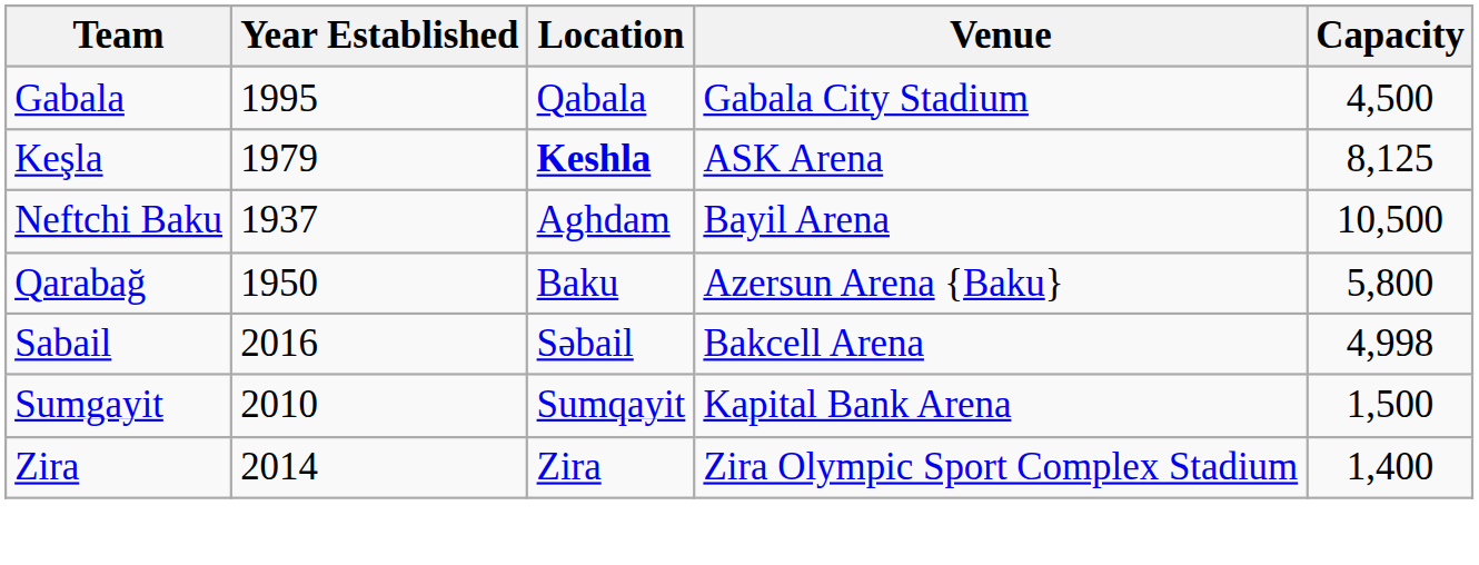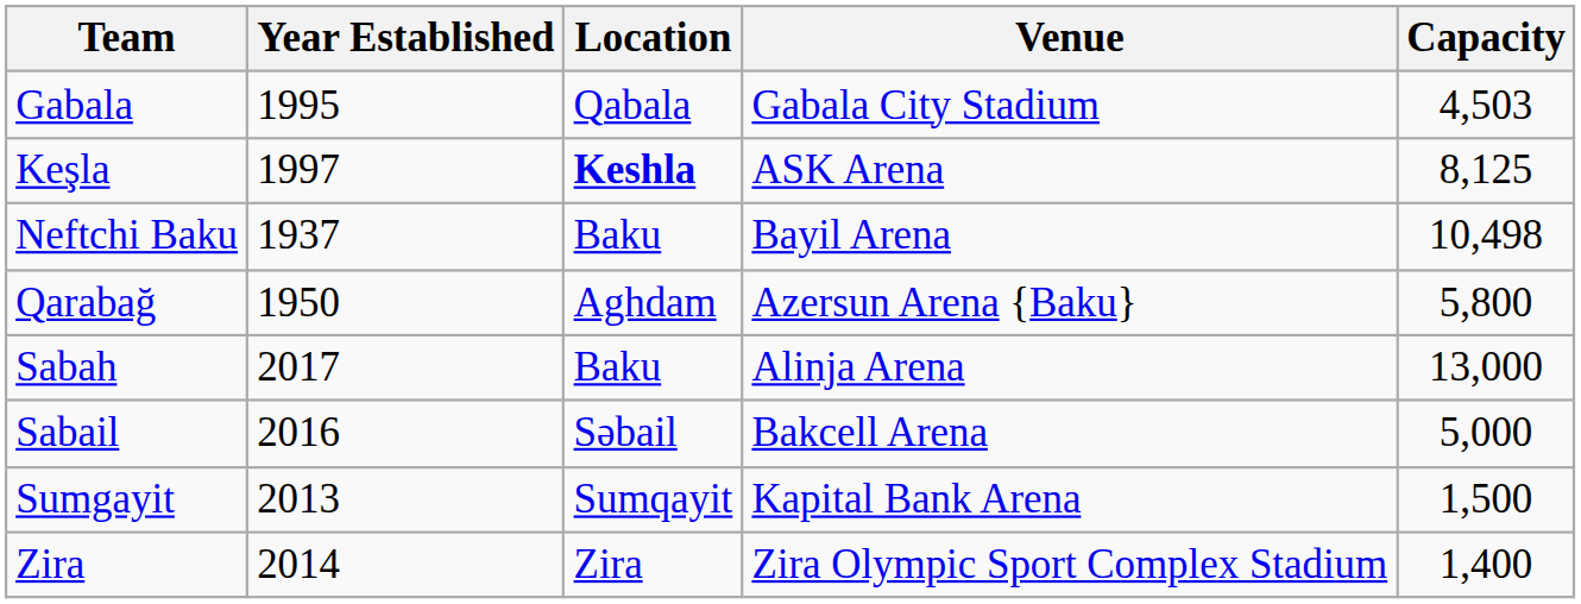Gabala | Capacity: 4,500 -> 4,503
Keşla | Year Established: 1979 -> 1997
Neftchi Baku | Location: Aghdam -> Baku
Neftchi Baku | Capacity: 10,500 -> 10,498
Qarabağ | Location: Baku -> Aghdam
+ row: Sabah | 2017 | Baku | Alinja Arena | 13,000
Sabail | Capacity: 4,998 -> 5,000
Sumgayit | Year Established: 2010 -> 2013
